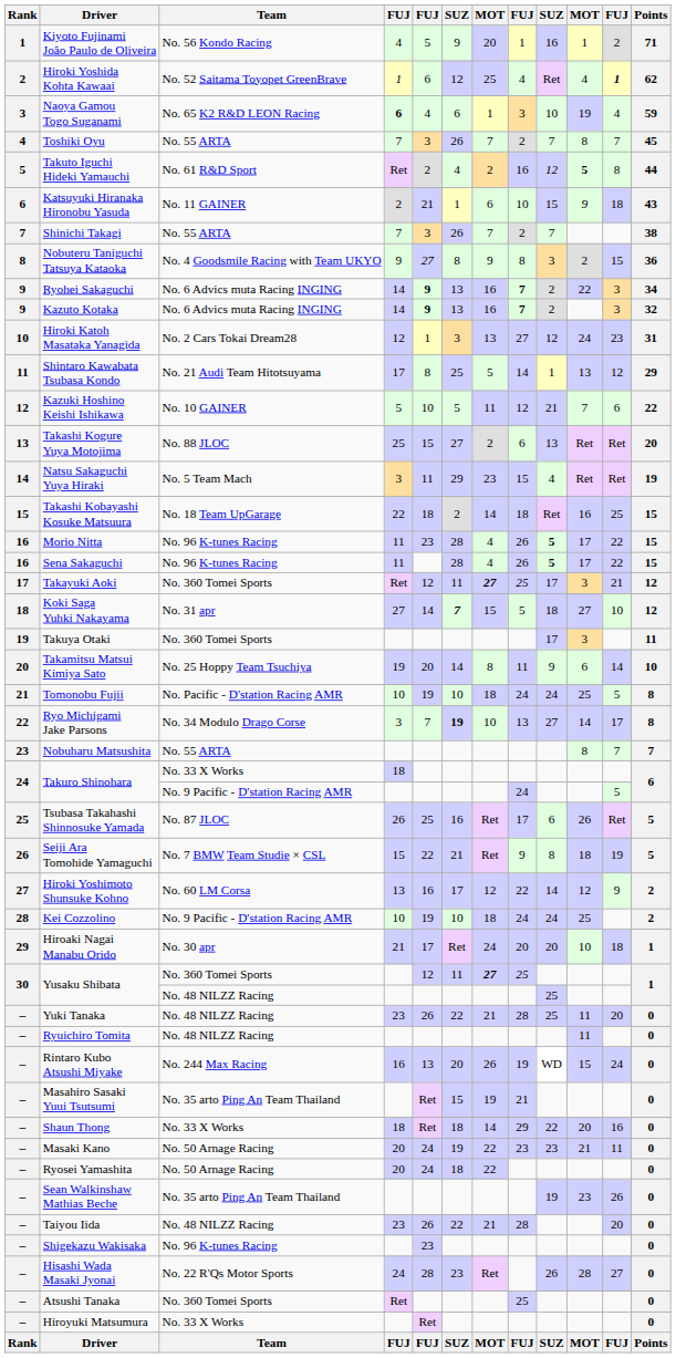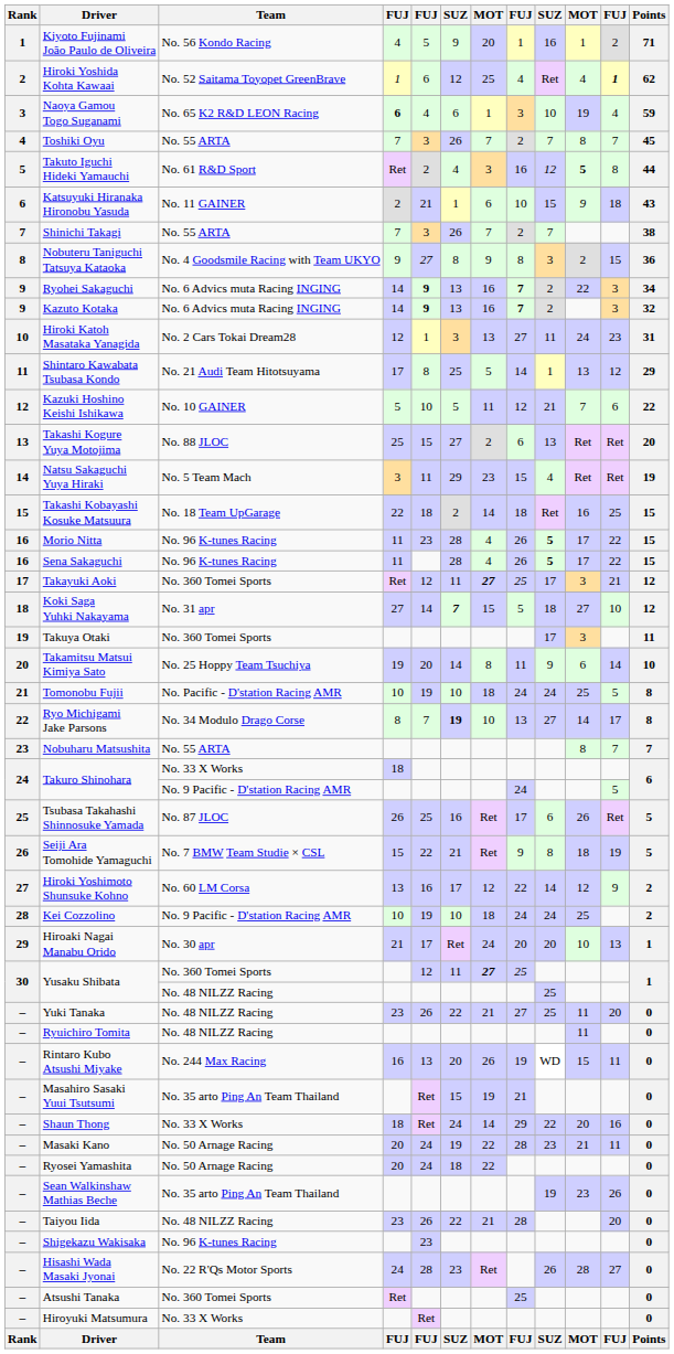Takuto Iguchi Hideki Yamauchi | column 7: 2 -> 3
Hiroki Katoh Masataka Yanagida | column 9: 12 -> 11
Ryo Michigami Jake Parsons | column 4: 3 -> 8
Hiroaki Nagai Manabu Orido | column 11: 18 -> 13
Yuki Tanaka | column 8: 28 -> 27
Rintaro Kubo Atsushi Miyake | column 11: 24 -> 11
Shaun Thong | column 6: 18 -> 24
Masaki Kano | column 8: 23 -> 28
